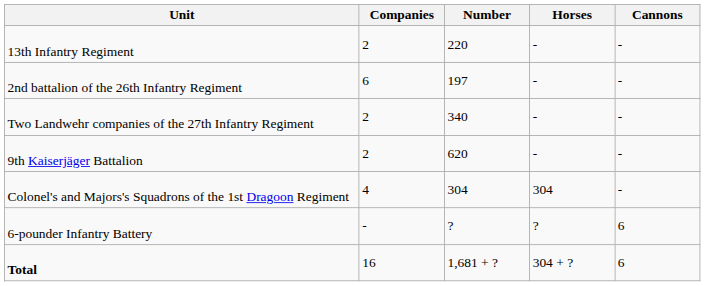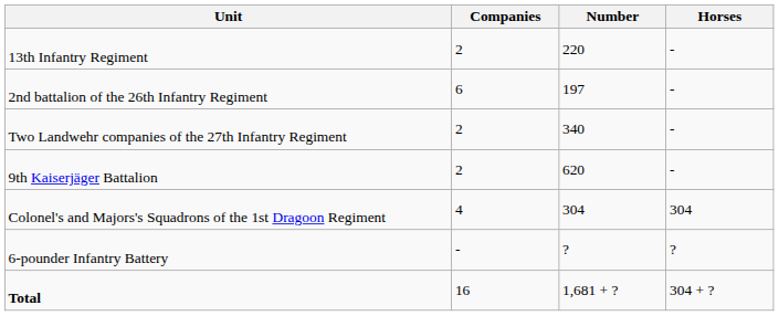- column: Cannons | - | - | - | - | - | 6 | 6
